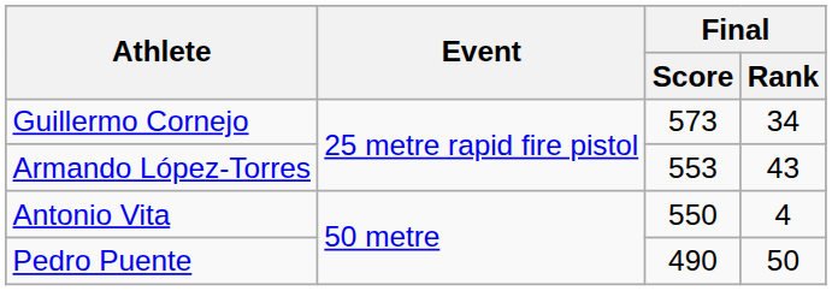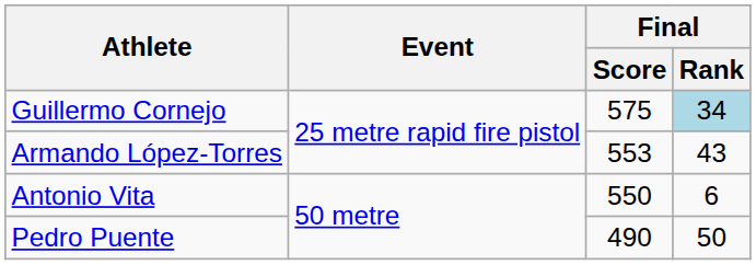Guillermo Cornejo | Final / Score: 573 -> 575
Guillermo Cornejo | Final / Rank: no background -> lightblue background
Antonio Vita | Final / Rank: 4 -> 6
